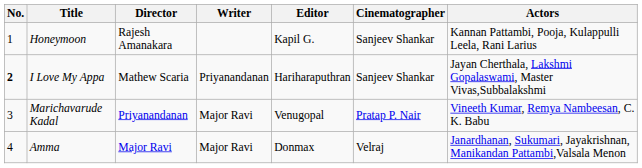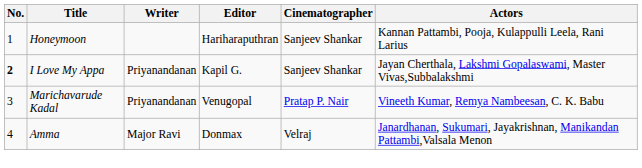- column: Director | Rajesh Amanakara | Mathew Scaria | Priyanandanan | Major Ravi
Honeymoon | Editor: Kapil G. -> Hariharaputhran
I Love My Appa | Editor: Hariharaputhran -> Kapil G.
Marichavarude Kadal | Writer: Major Ravi -> Priyanandanan
